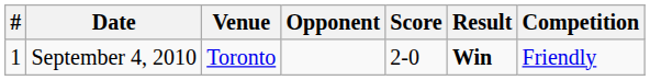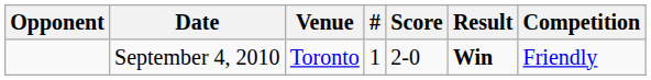columns swapped: # <-> Opponent
